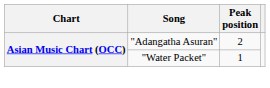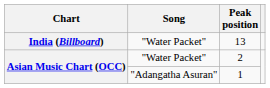+ row: India (Billboard) | "Water Packet" | 13
2 | Song: "Adangatha Asuran" -> "Water Packet"
1 | Song: "Water Packet" -> "Adangatha Asuran"
